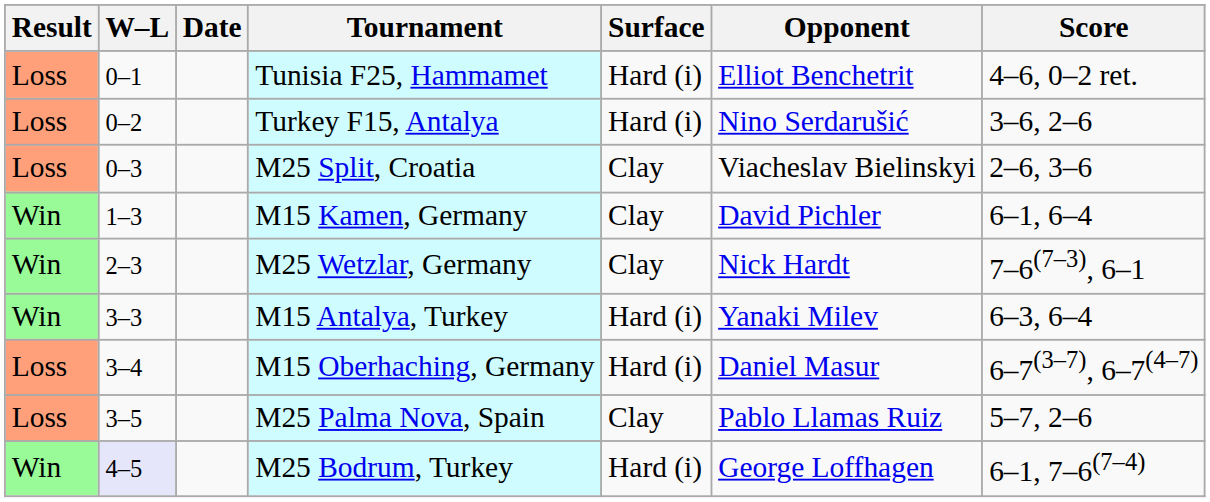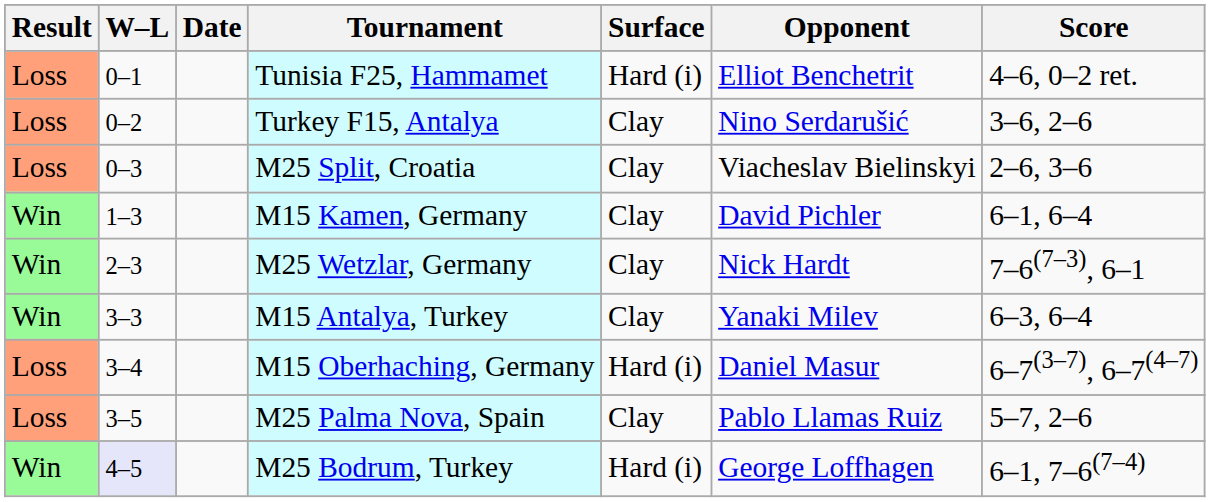Turkey F15, Antalya | Surface: Hard (i) -> Clay
M15 Antalya, Turkey | Surface: Hard (i) -> Clay
